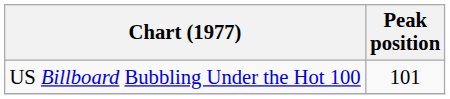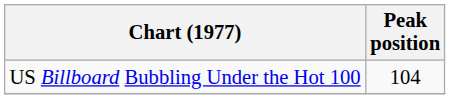US Billboard Bubbling Under the Hot 100 | Peak position: 101 -> 104
